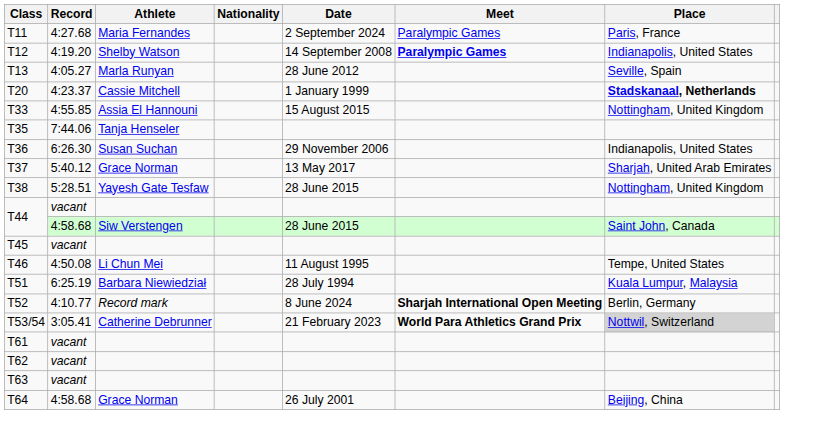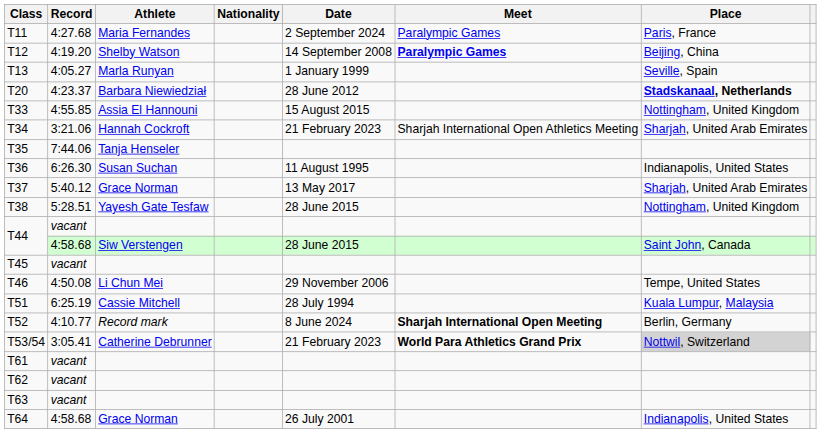T12 | Place: Indianapolis, United States -> Beijing, China
T13 | Date: 28 June 2012 -> 1 January 1999
T20 | Athlete: Cassie Mitchell -> Barbara Niewiedział
T20 | Date: 1 January 1999 -> 28 June 2012
+ row: T34 | 3:21.06 | Hannah Cockroft | 21 February 2023 | Sharjah International Open Athletics Meeting | Sharjah, United Arab Emirates
T36 | Date: 29 November 2006 -> 11 August 1995
T46 | Date: 11 August 1995 -> 29 November 2006
T51 | Athlete: Barbara Niewiedział -> Cassie Mitchell
T64 | Place: Beijing, China -> Indianapolis, United States
